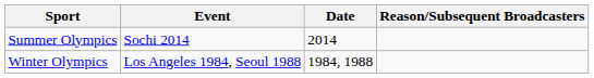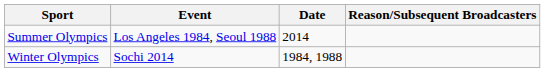Summer Olympics | Event: Sochi 2014 -> Los Angeles 1984, Seoul 1988
Winter Olympics | Event: Los Angeles 1984, Seoul 1988 -> Sochi 2014
